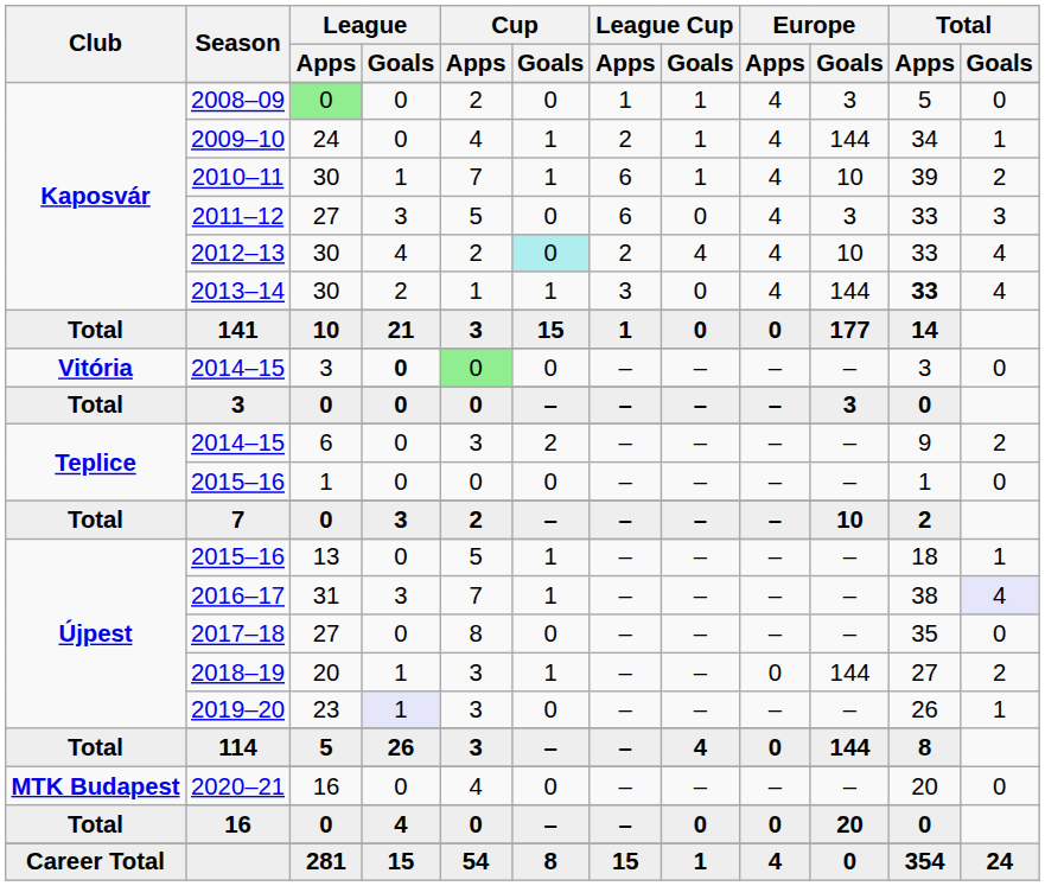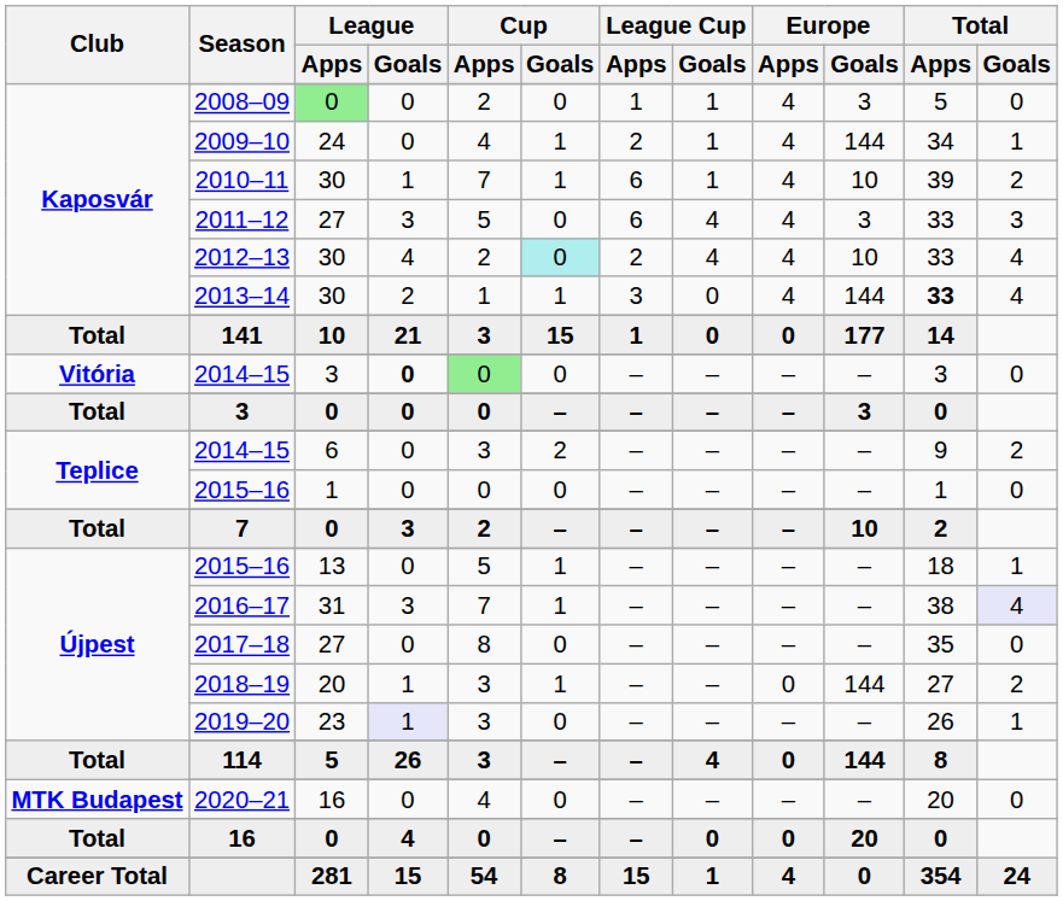2011–12 | League Cup / Goals: 0 -> 4
